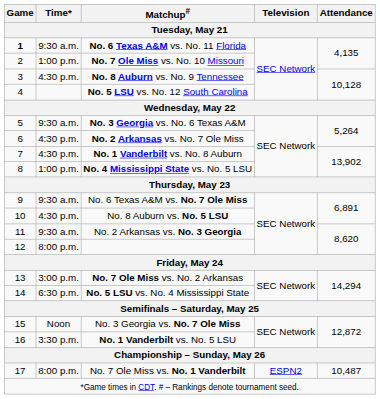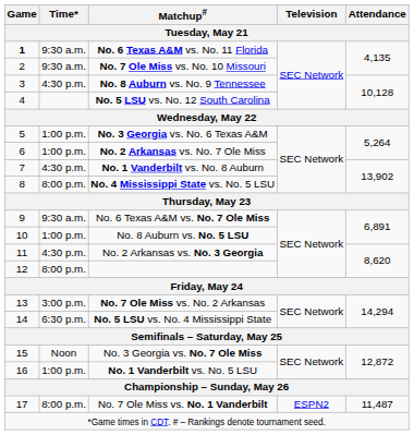No. 7 Ole Miss vs. No. 10 Missouri | Time*: 1:00 p.m. -> 9:30 a.m.
No. 3 Georgia vs. No. 6 Texas A&M | Time*: 9:30 a.m. -> 1:00 p.m.
No. 2 Arkansas vs. No. 7 Ole Miss | Time*: 4:30 p.m. -> 1:00 p.m.
No. 4 Mississippi State vs. No. 5 LSU | Time*: 1:00 p.m. -> 8:00 p.m.
No. 8 Auburn vs. No. 5 LSU | Time*: 4:30 p.m. -> 1:00 p.m.
No. 2 Arkansas vs. No. 3 Georgia | Time*: 9:30 a.m. -> 4:30 p.m.
No. 1 Vanderbilt vs. No. 5 LSU | Time*: 3:30 p.m. -> 1:00 p.m.
No. 7 Ole Miss vs. No. 1 Vanderbilt | Attendance: 10,487 -> 11,487
